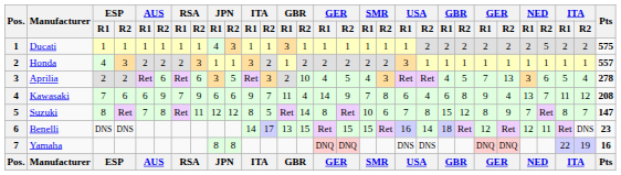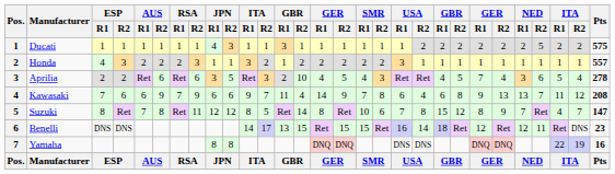Aprilia | column 24: 13 -> 4
Kawasaki | column 24: 4 -> 13
Suzuki | column 27: 8 -> 4
